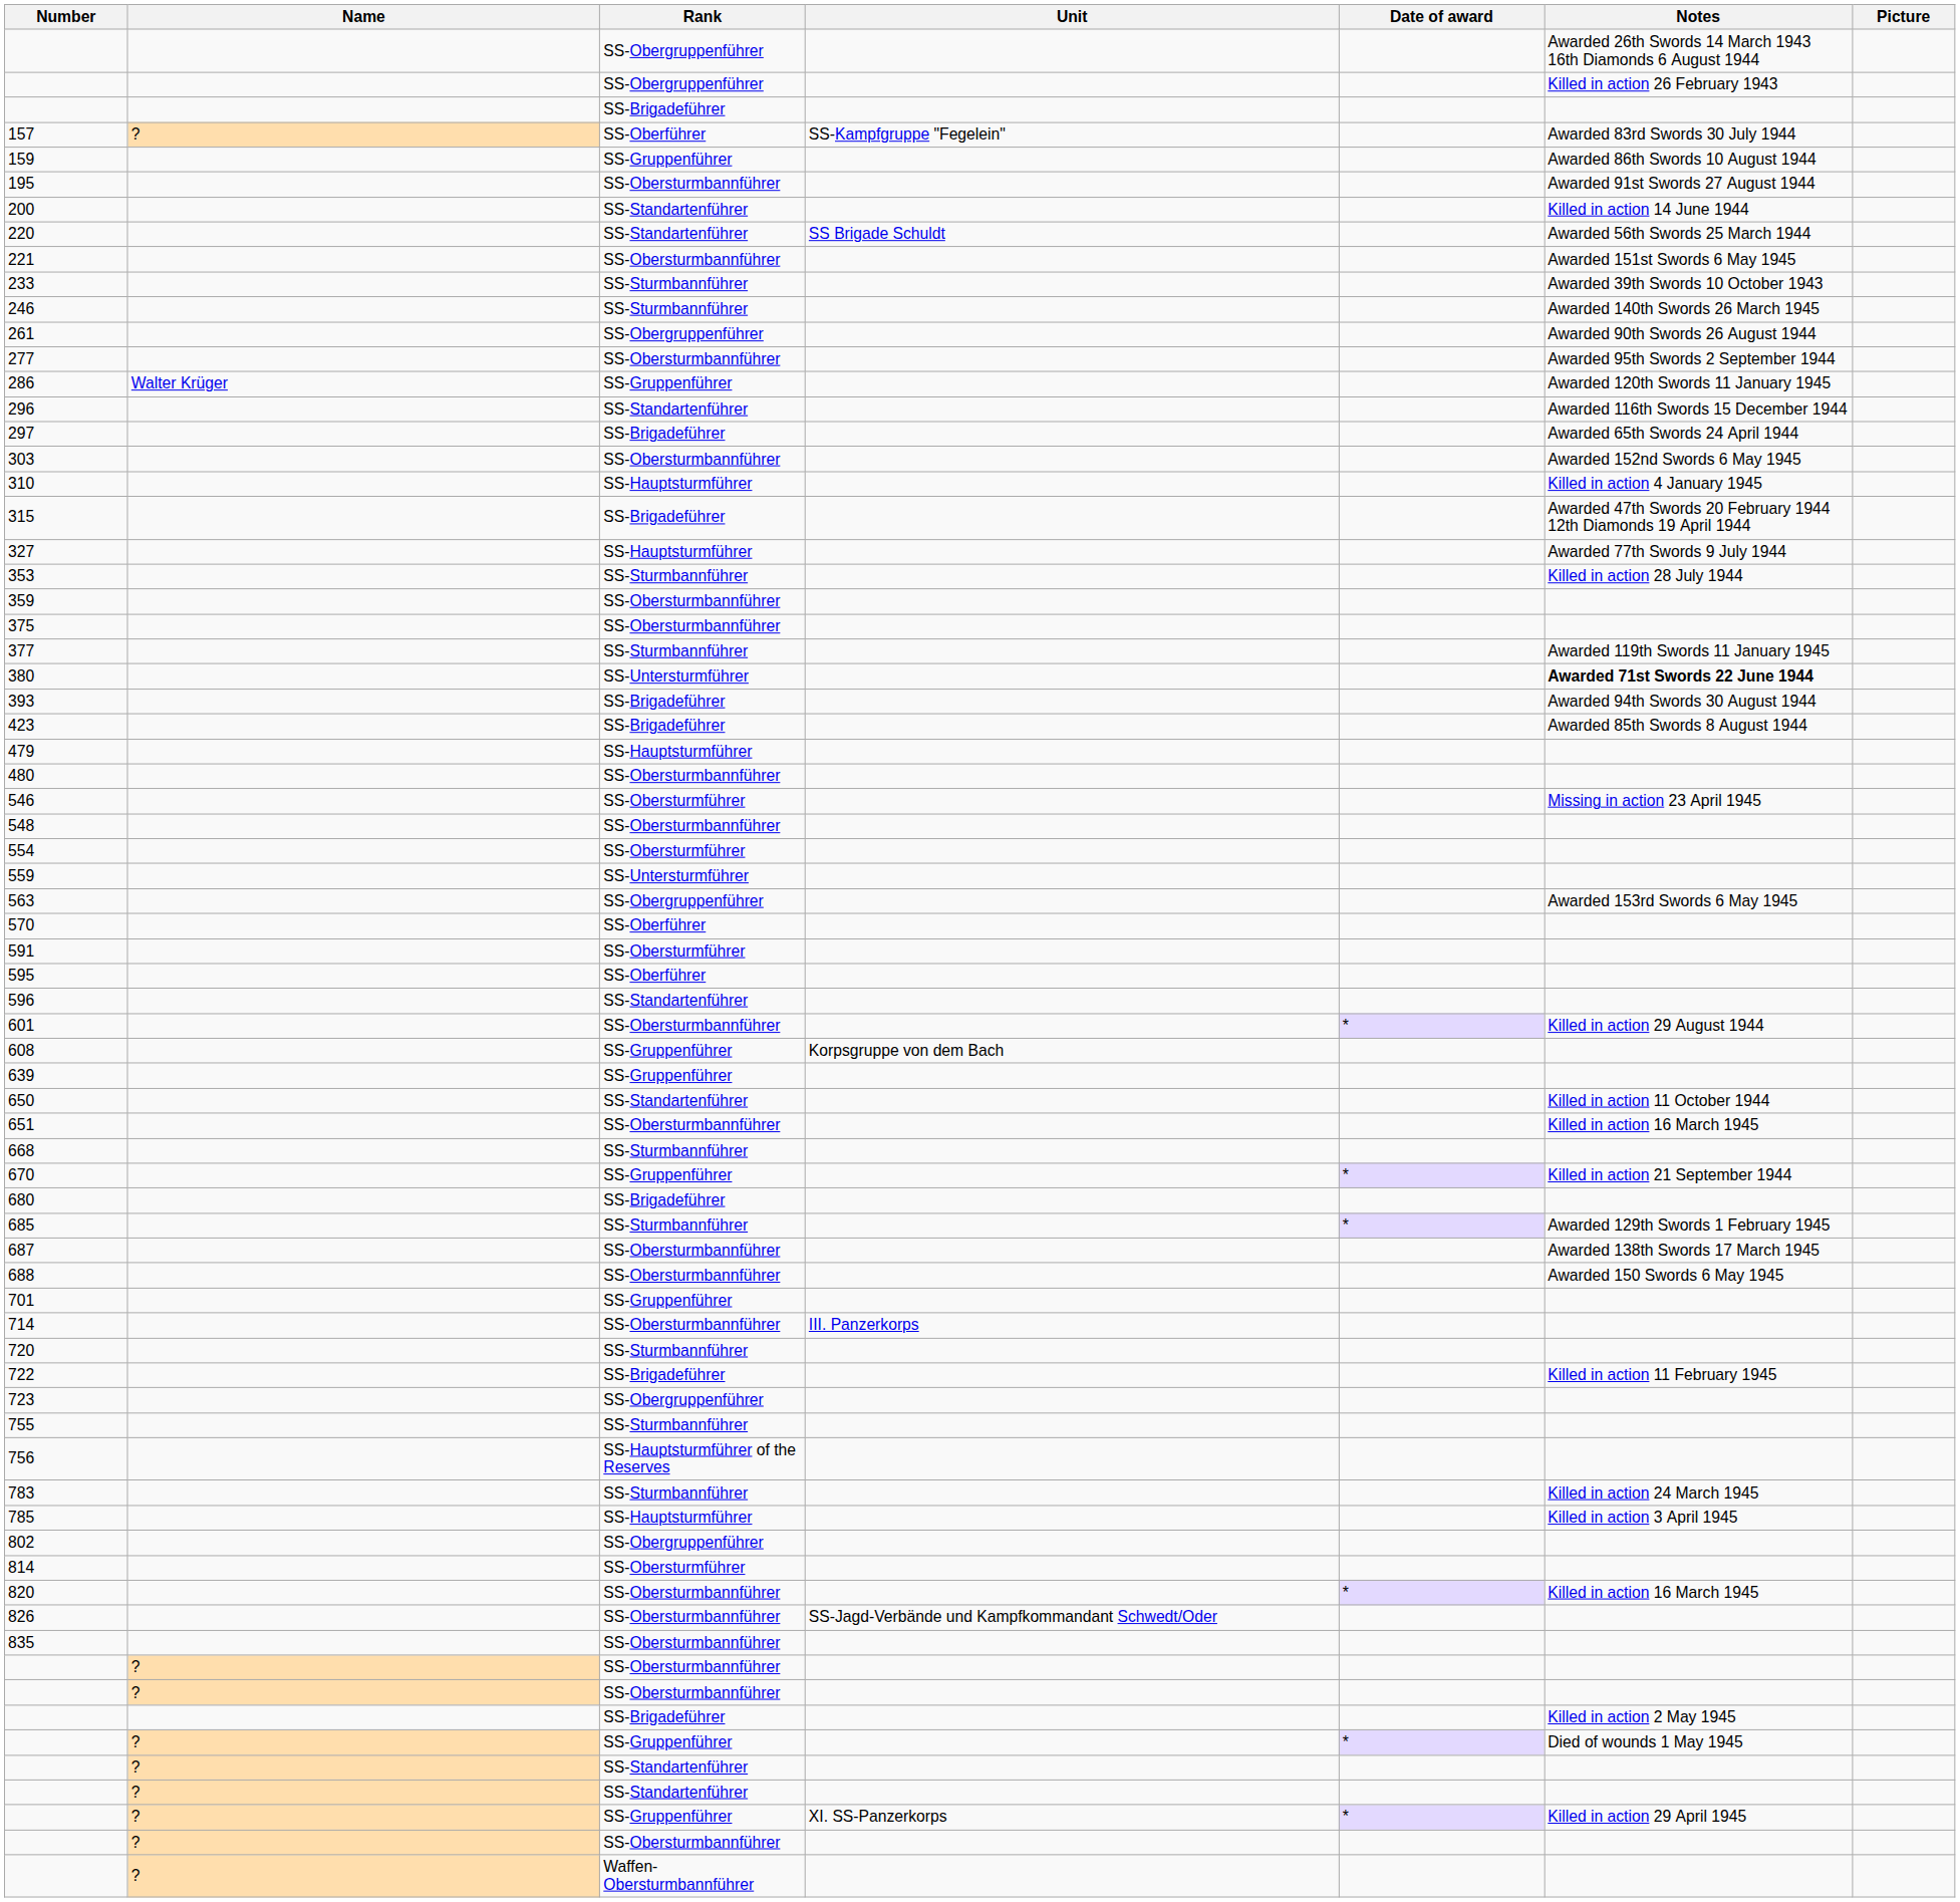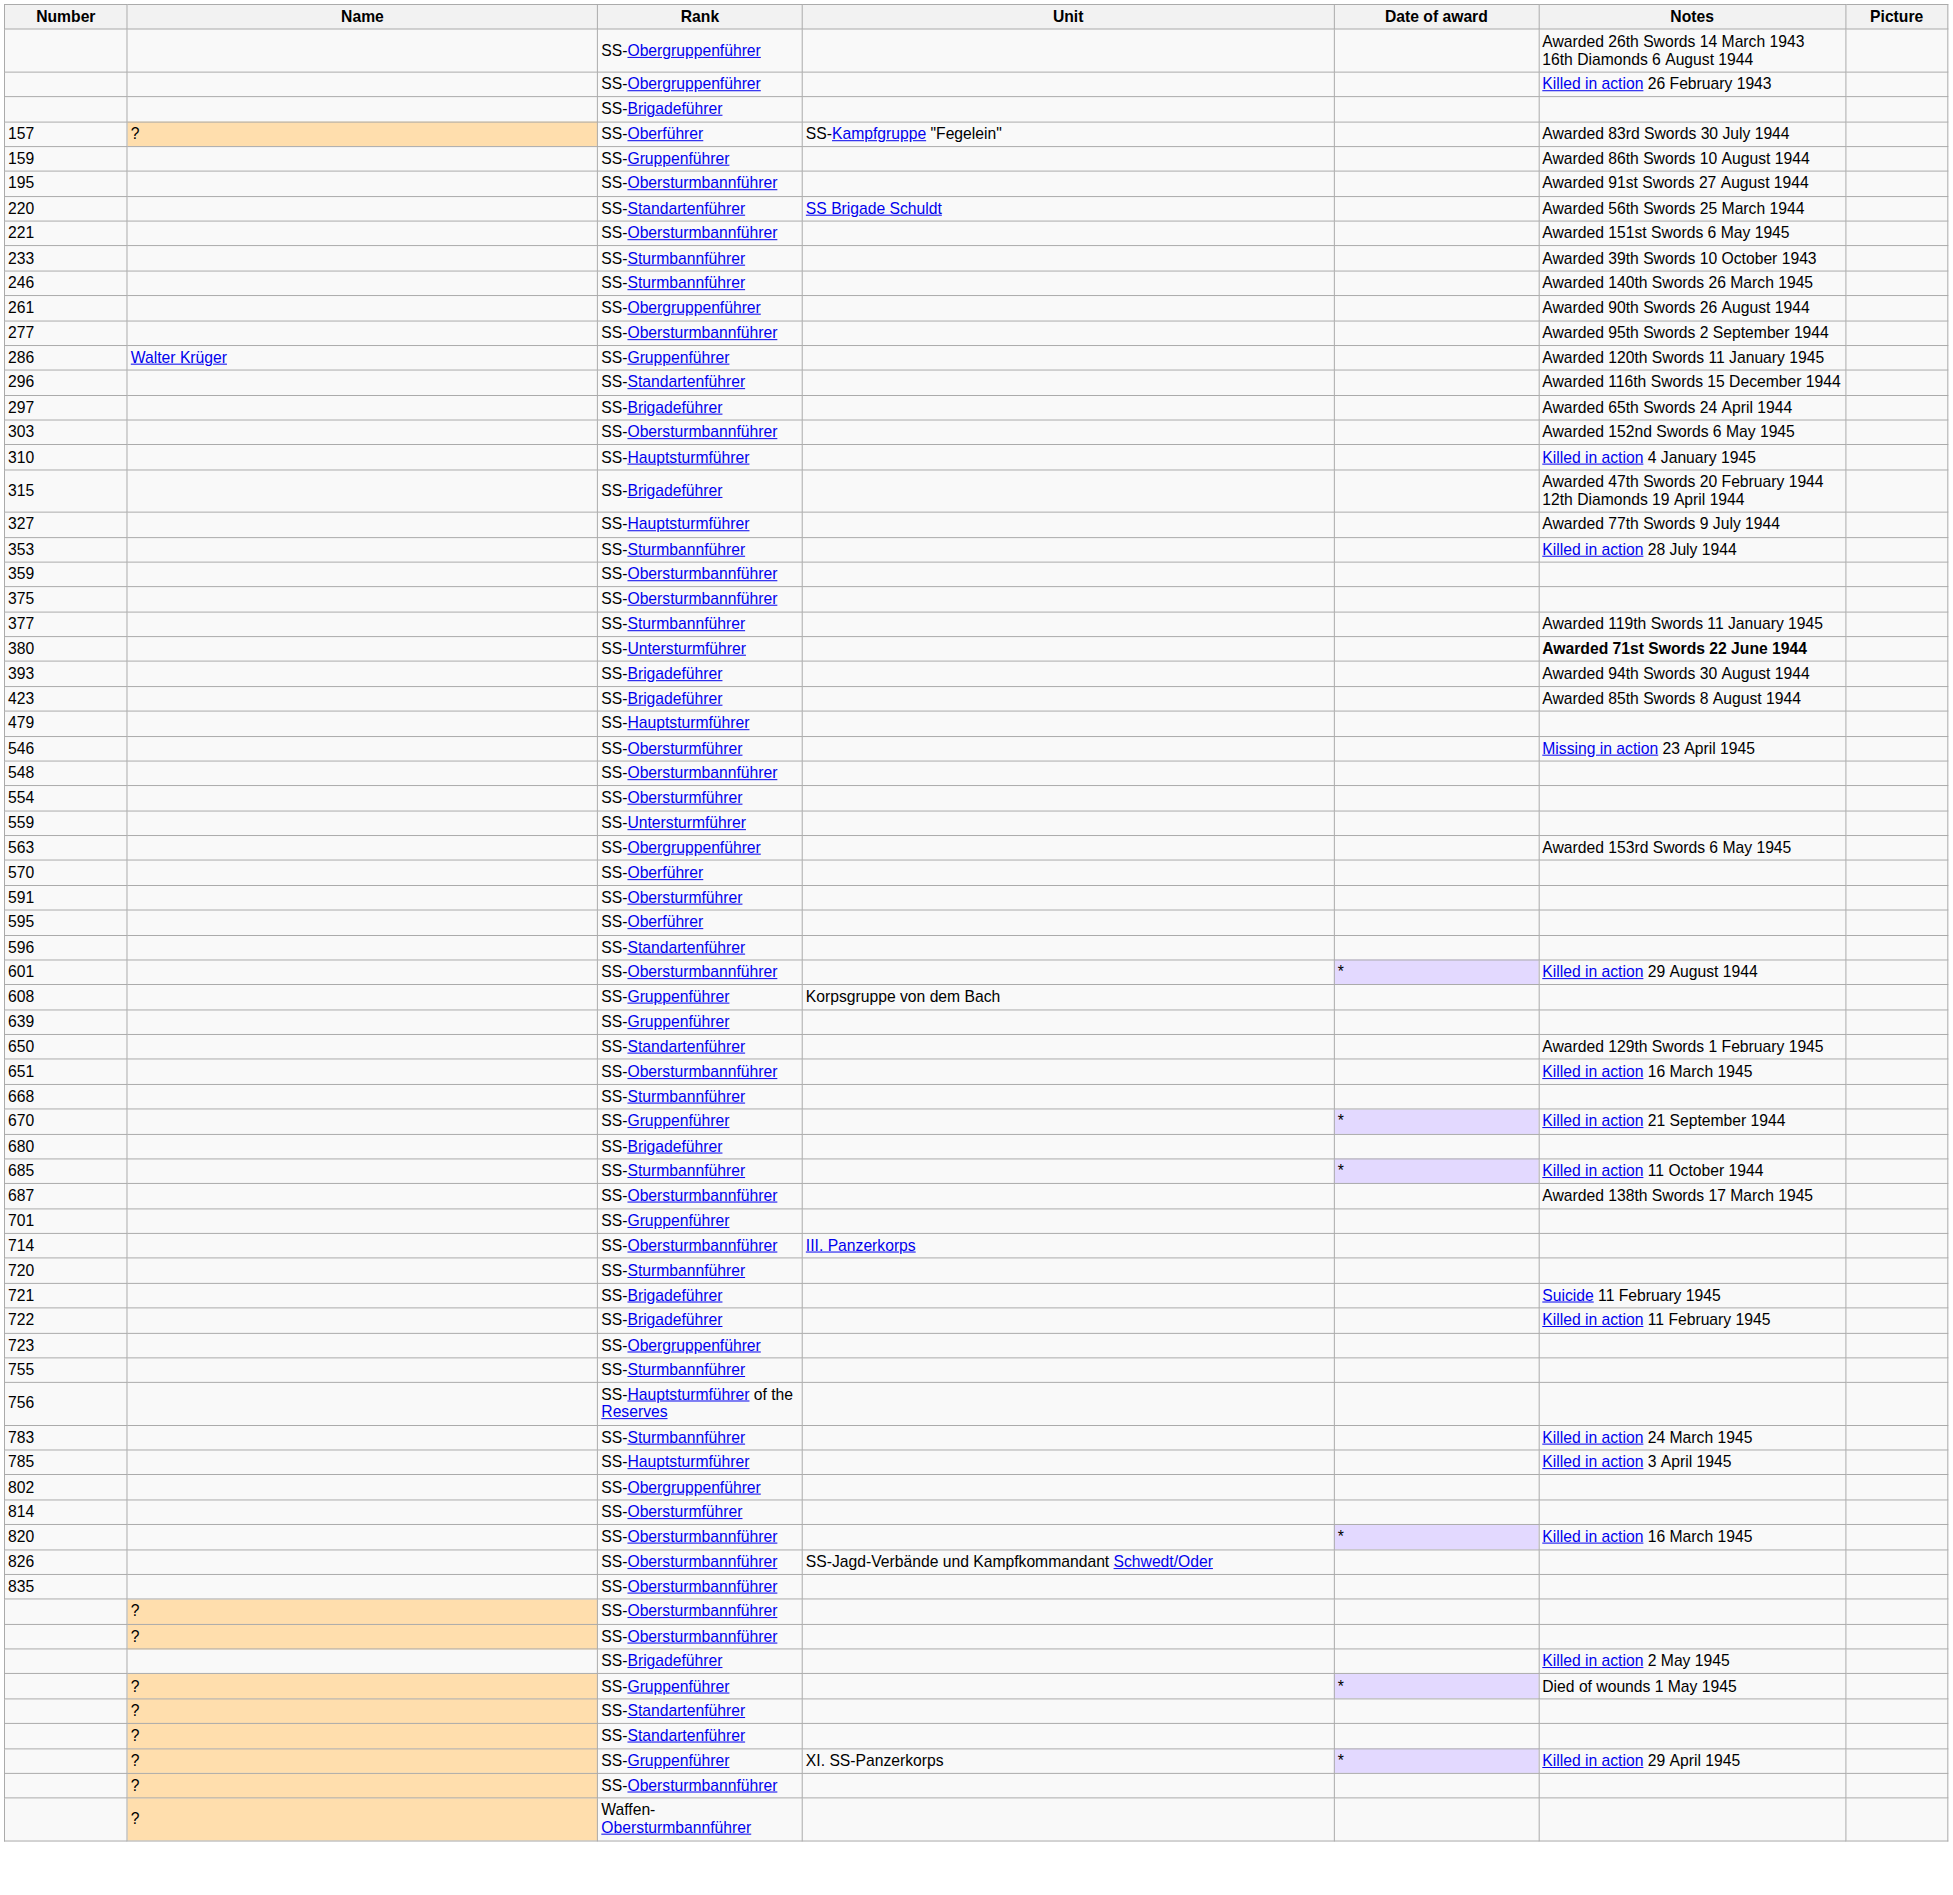- row: 200 | SS-Standartenführer | Killed in action 14 June 1944
- row: 480 | SS-Obersturmbannführer
650 | Notes: Killed in action 11 October 1944 -> Awarded 129th Swords 1 February 1945
685 | Notes: Awarded 129th Swords 1 February 1945 -> Killed in action 11 October 1944
- row: 688 | SS-Obersturmbannführer | Awarded 150 Swords 6 May 1945
+ row: 721 | SS-Brigadeführer | Suicide 11 February 1945
